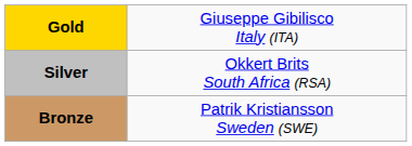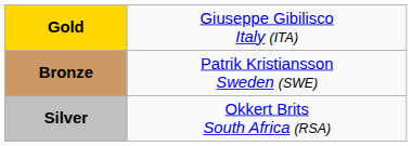rows swapped: Silver <-> Bronze
